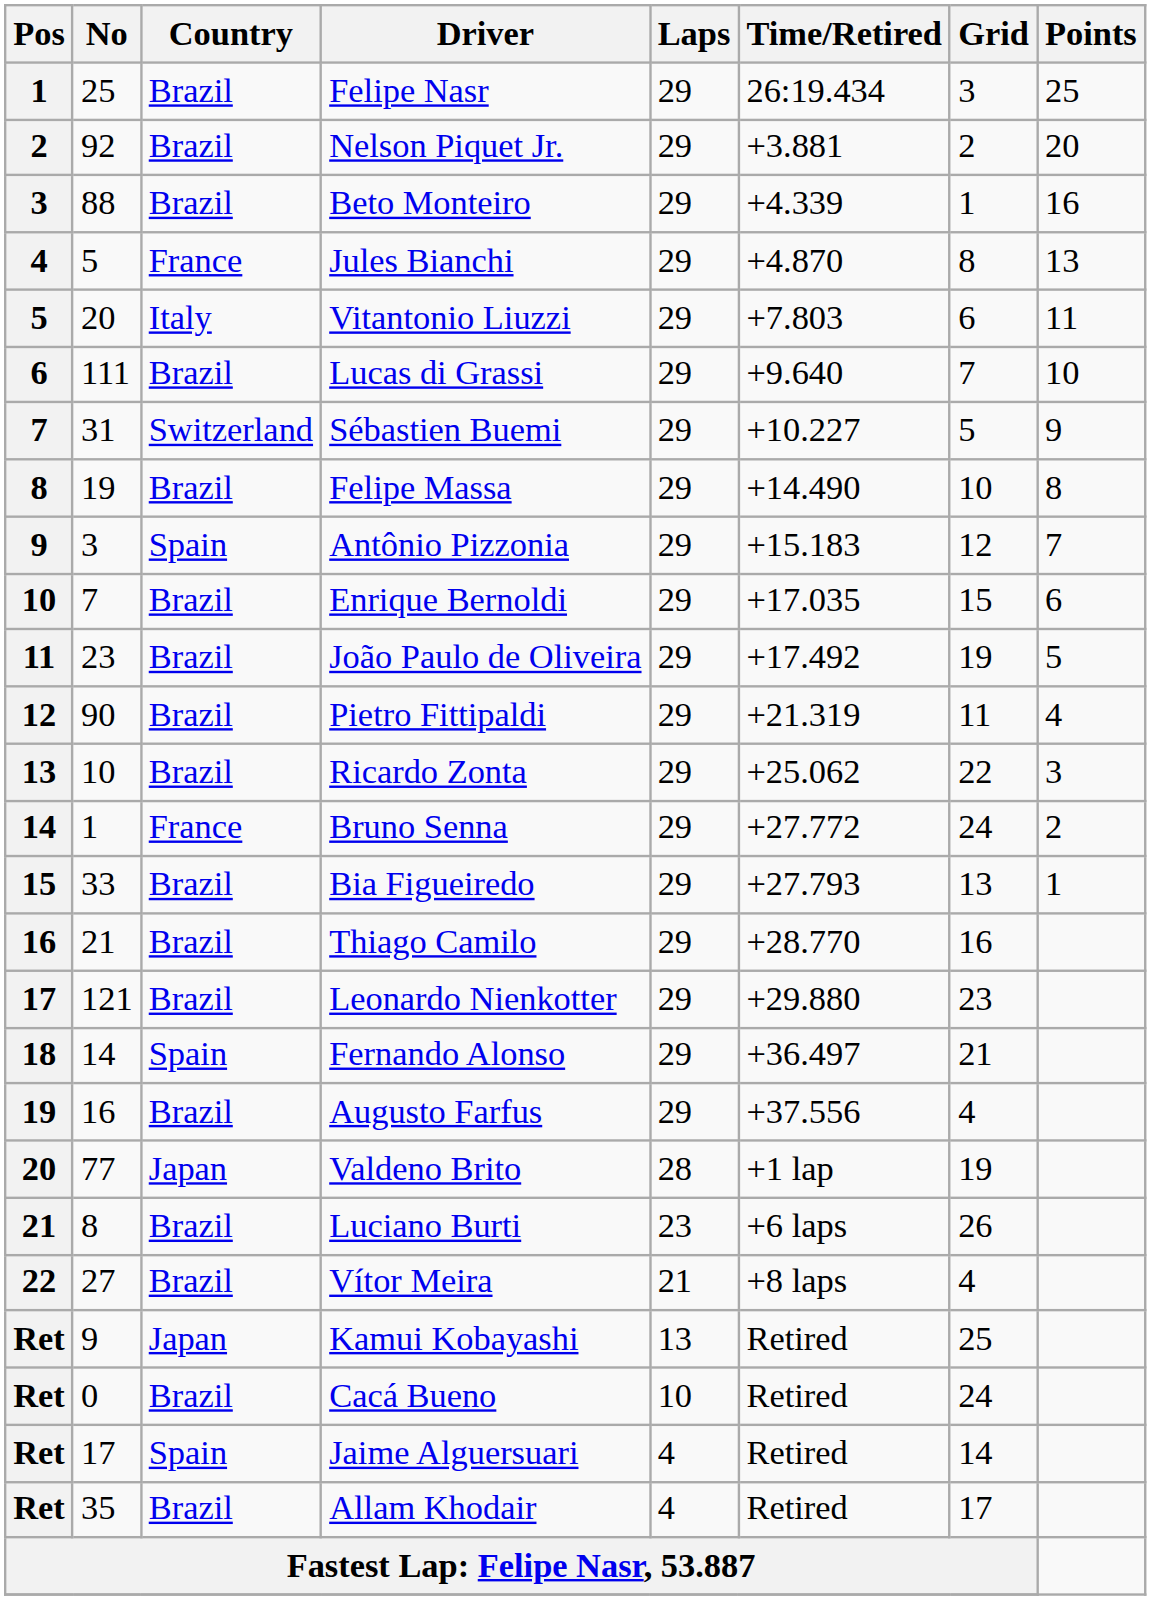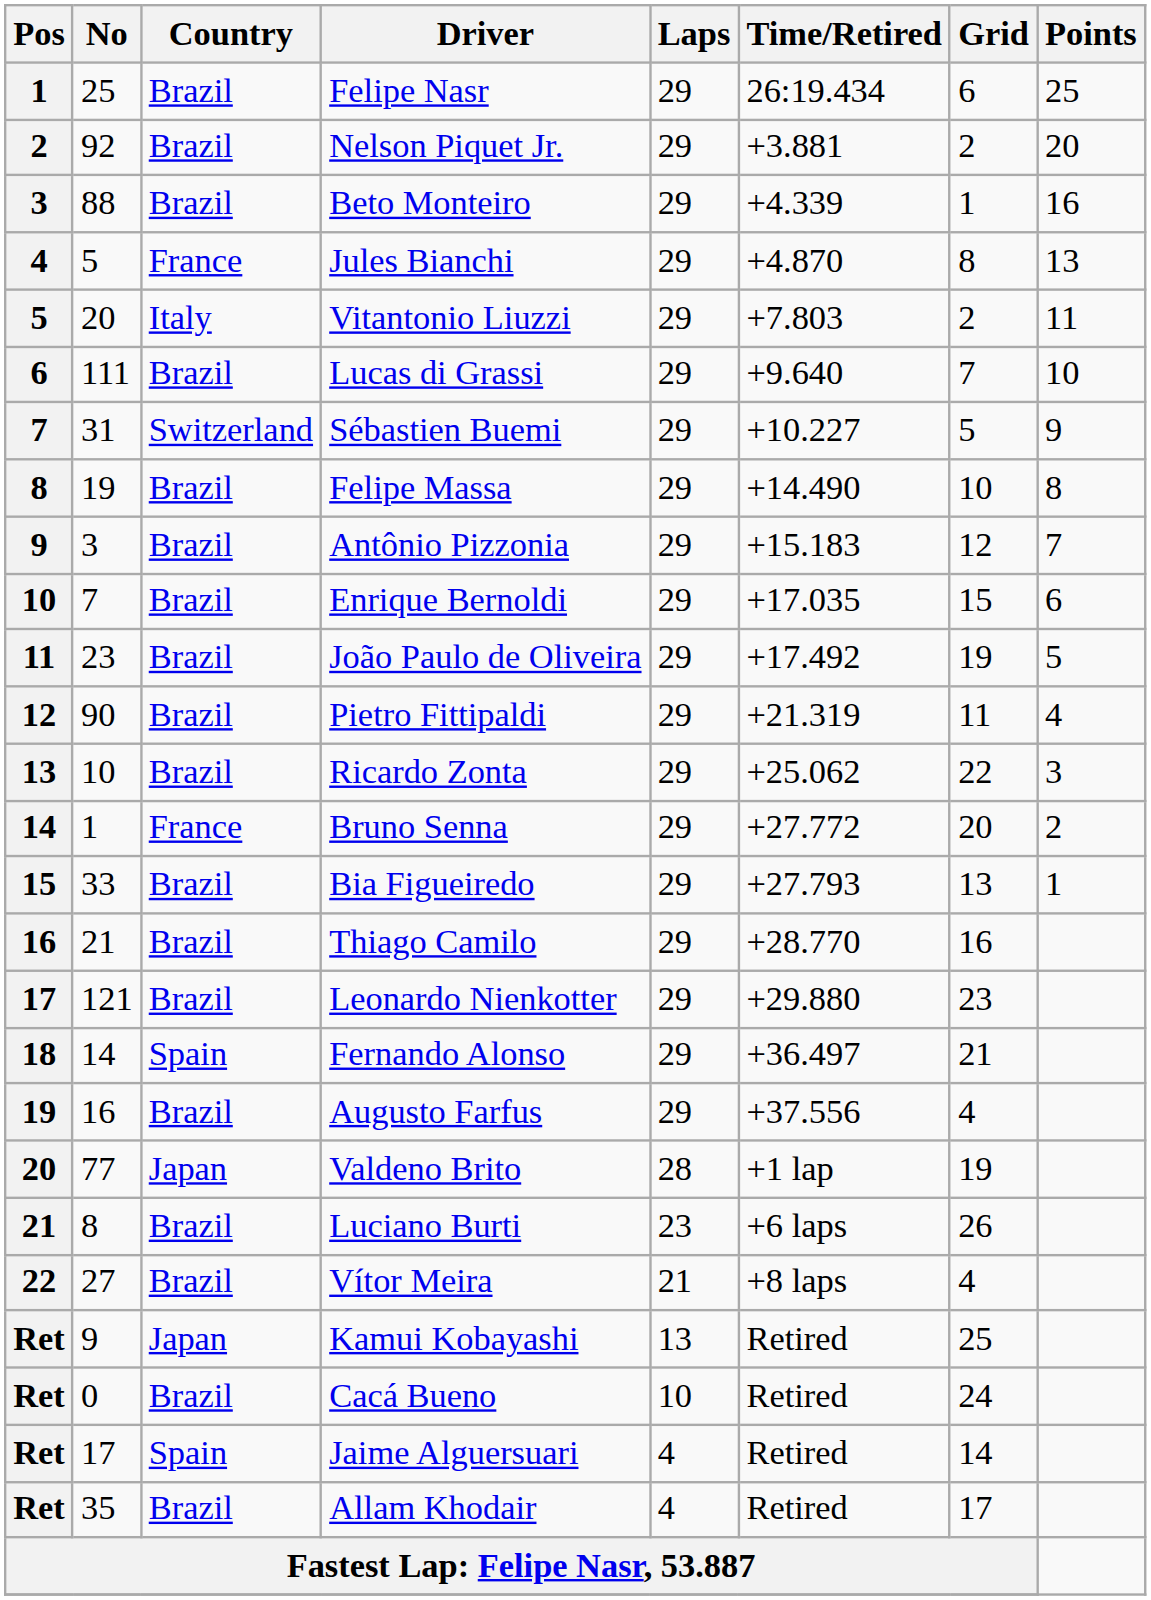Felipe Nasr | Grid: 3 -> 6
Vitantonio Liuzzi | Grid: 6 -> 2
Antônio Pizzonia | Country: Spain -> Brazil
Bruno Senna | Grid: 24 -> 20
